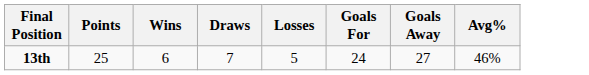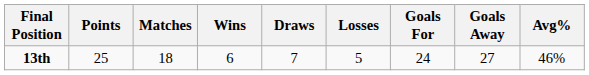+ column: Matches | 18
